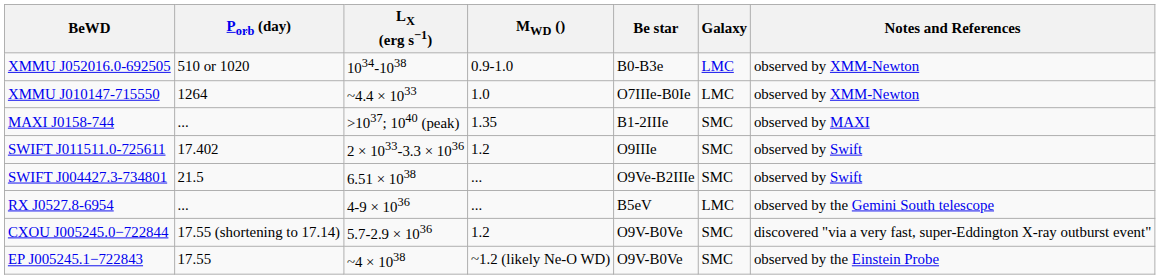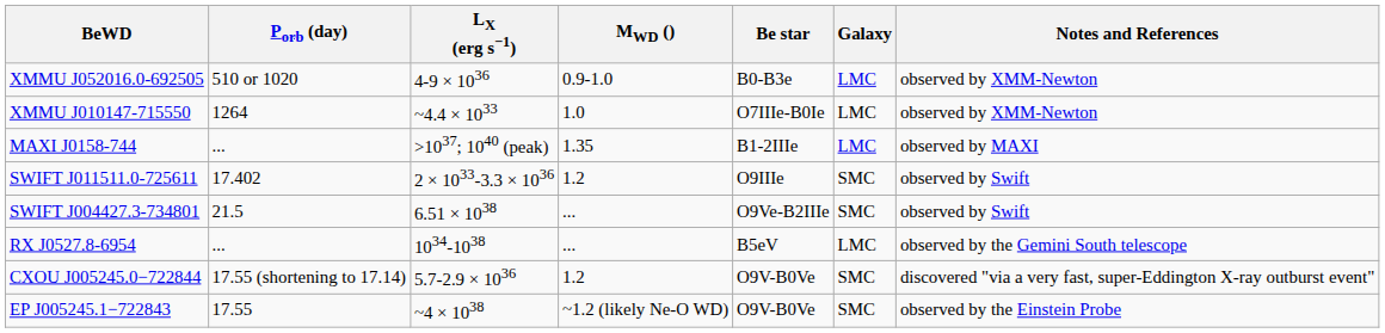XMMU J052016.0-692505 | LX (erg s−1): 1034-1038 -> 4-9 × 1036
MAXI J0158-744 | Galaxy: SMC -> LMC
RX J0527.8-6954 | LX (erg s−1): 4-9 × 1036 -> 1034-1038
